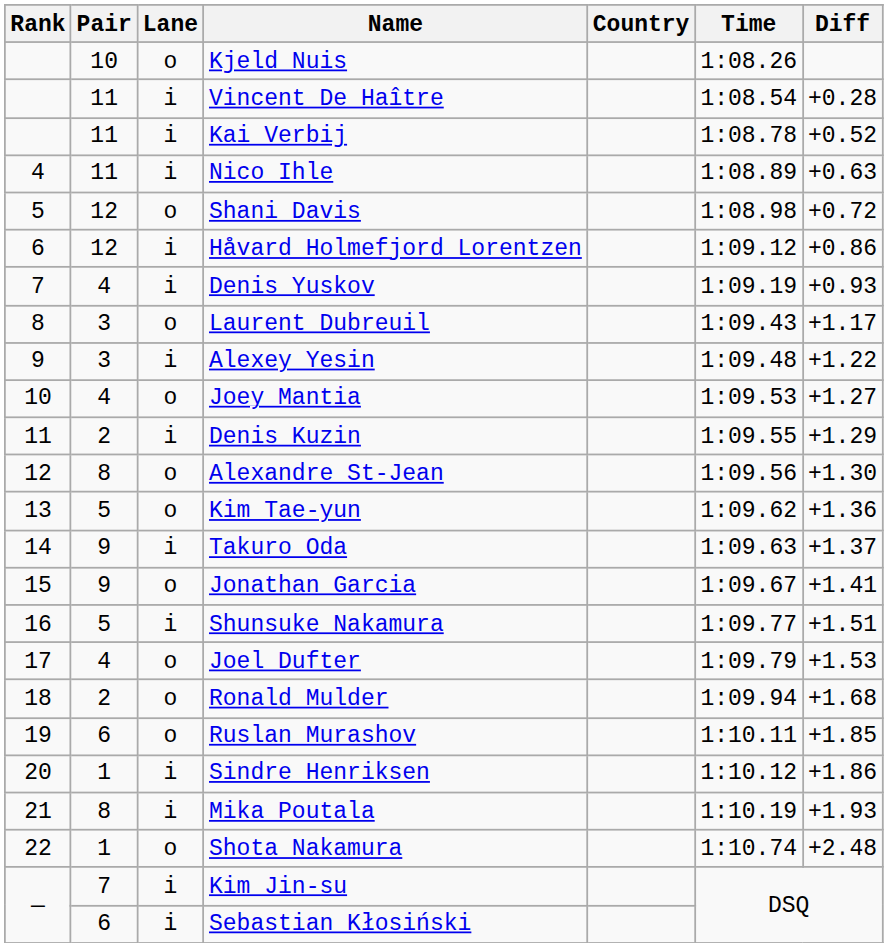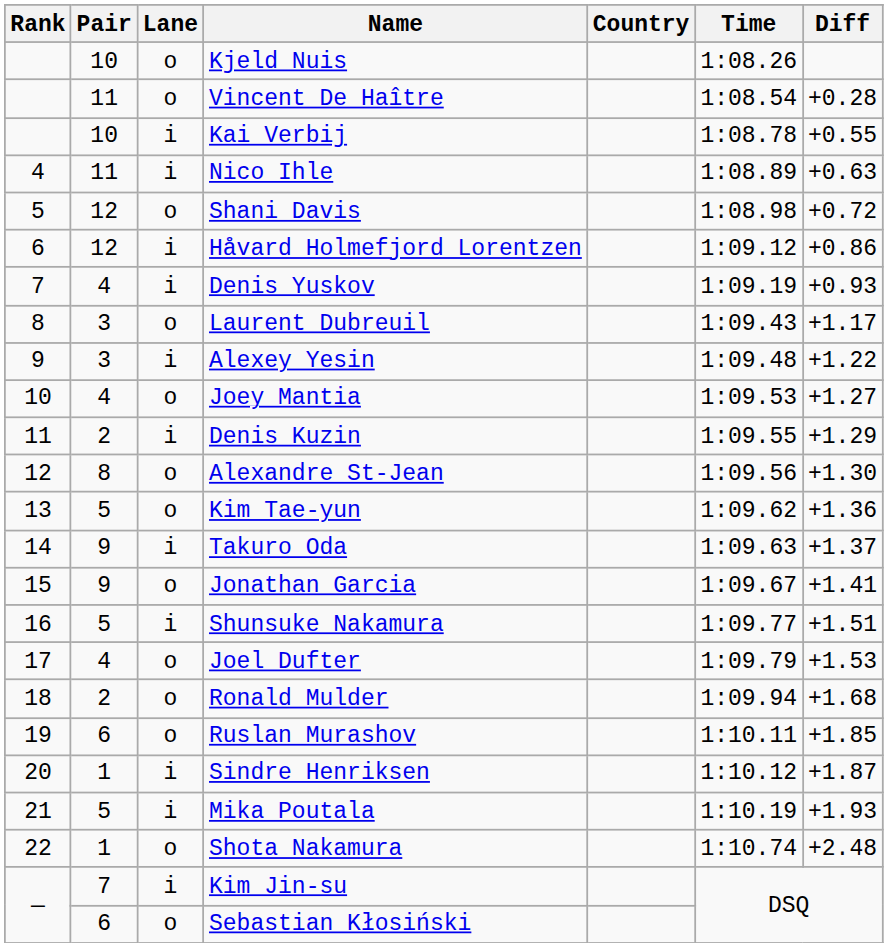Vincent De Haître | Lane: i -> o
Kai Verbij | Pair: 11 -> 10
Kai Verbij | Diff: +0.52 -> +0.55
Sindre Henriksen | Diff: +1.86 -> +1.87
Mika Poutala | Pair: 8 -> 5
Sebastian Kłosiński | Lane: i -> o
